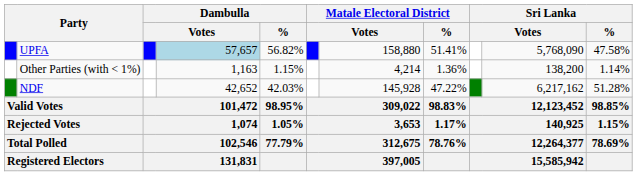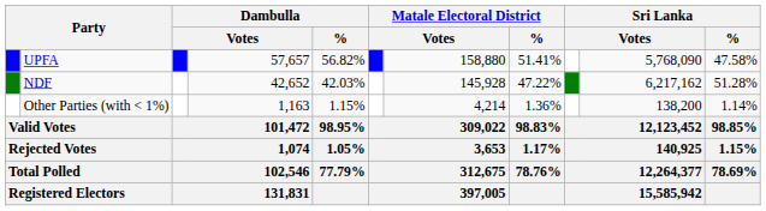UPFA | column 4: lightblue background -> no background
rows swapped: NDF <-> Other Parties (with < 1%)
